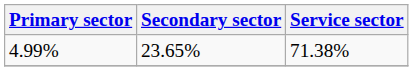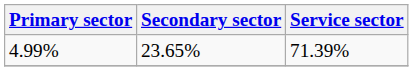4.99% | Service sector: 71.38% -> 71.39%
